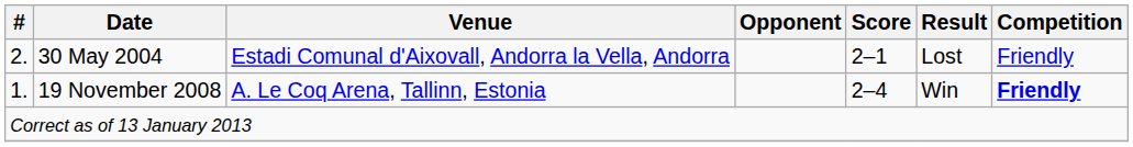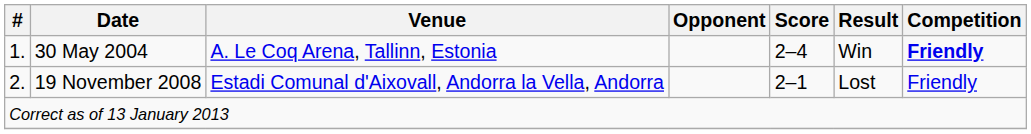30 May 2004 | #: 2. -> 1.
30 May 2004 | Venue: Estadi Comunal d'Aixovall, Andorra la Vella, Andorra -> A. Le Coq Arena, Tallinn, Estonia
30 May 2004 | Score: 2–1 -> 2–4
30 May 2004 | Result: Lost -> Win
30 May 2004 | Competition: normal -> bold
19 November 2008 | #: 1. -> 2.
19 November 2008 | Venue: A. Le Coq Arena, Tallinn, Estonia -> Estadi Comunal d'Aixovall, Andorra la Vella, Andorra
19 November 2008 | Score: 2–4 -> 2–1
19 November 2008 | Result: Win -> Lost
19 November 2008 | Competition: bold -> normal
